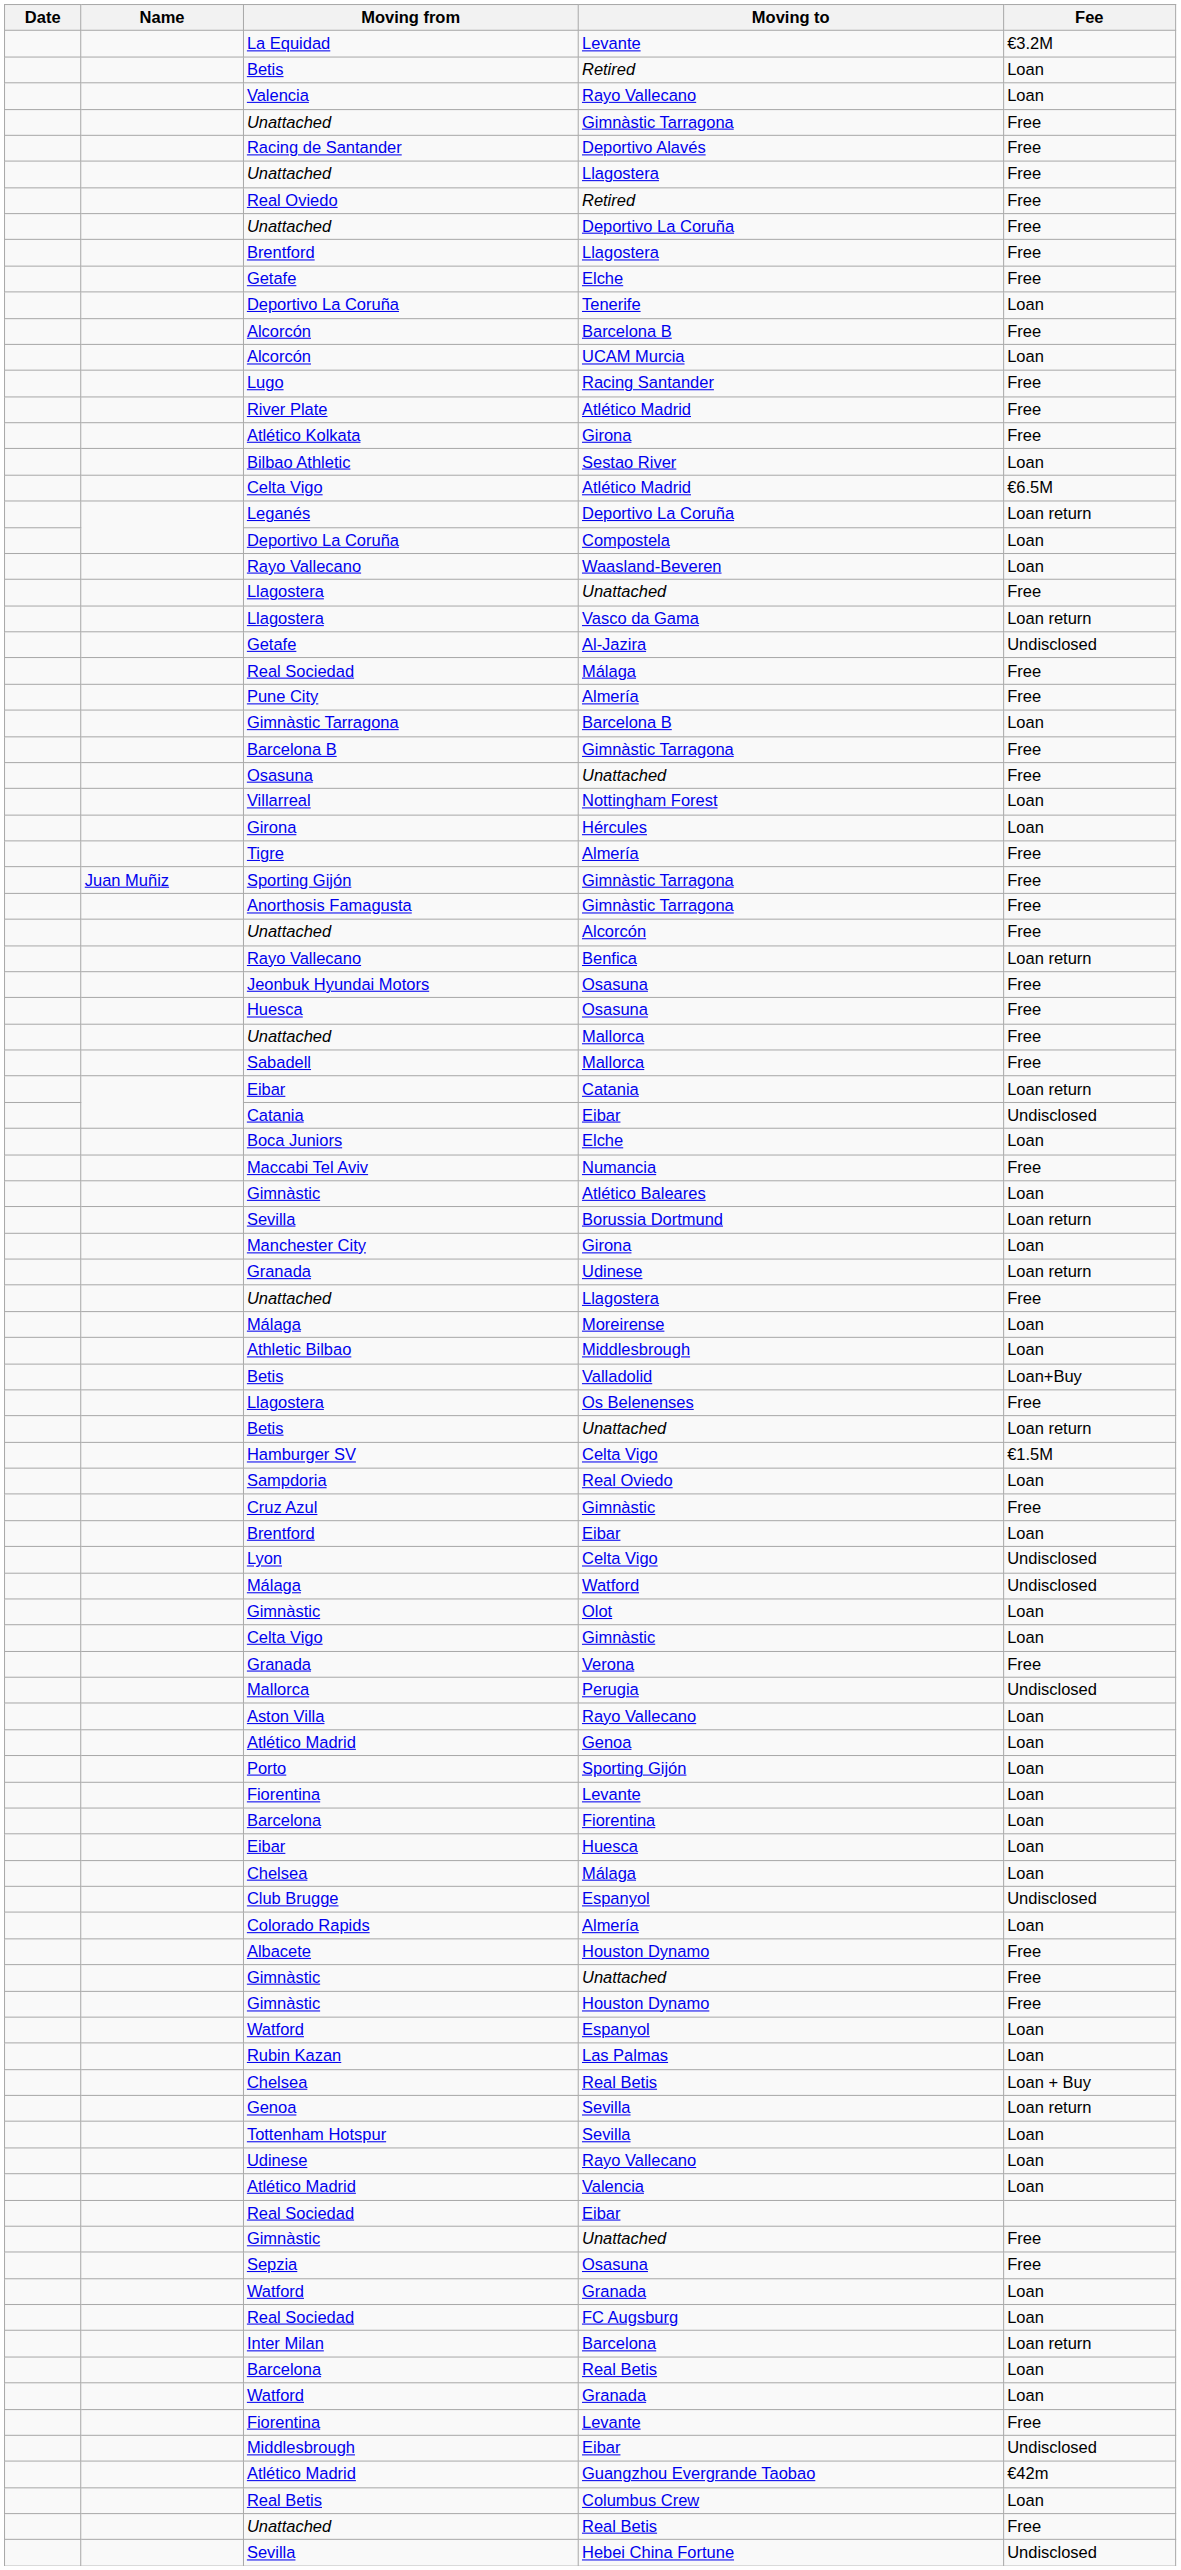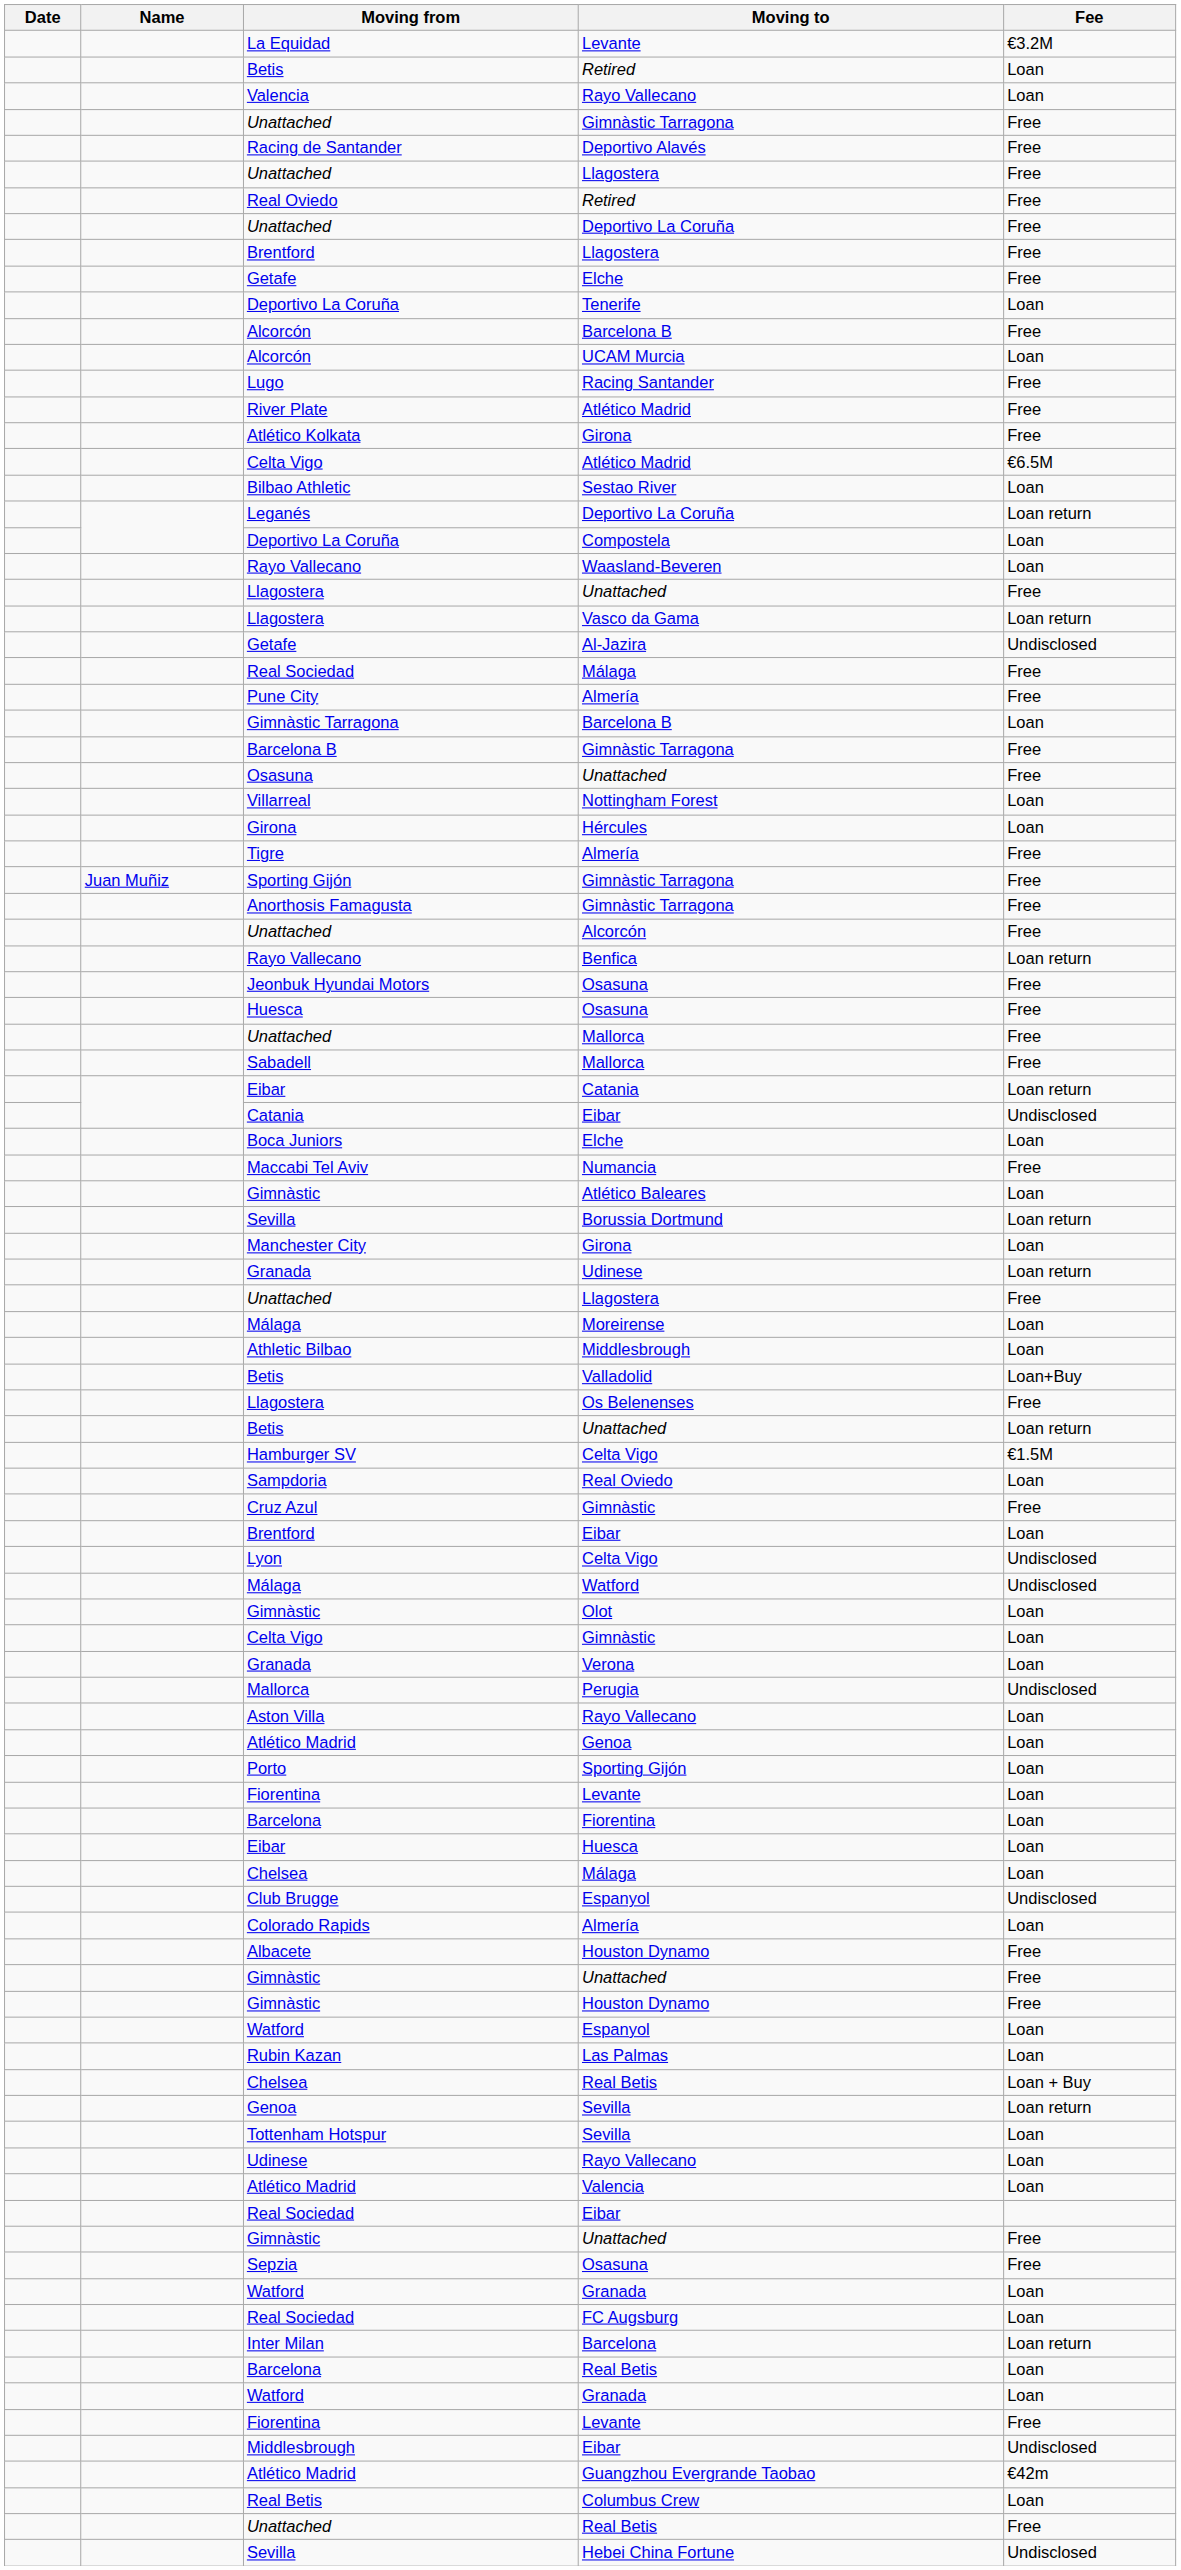rows swapped: Celta Vigo / Atlético Madrid <-> Bilbao Athletic
Granada / Verona | Fee: Free -> Loan
